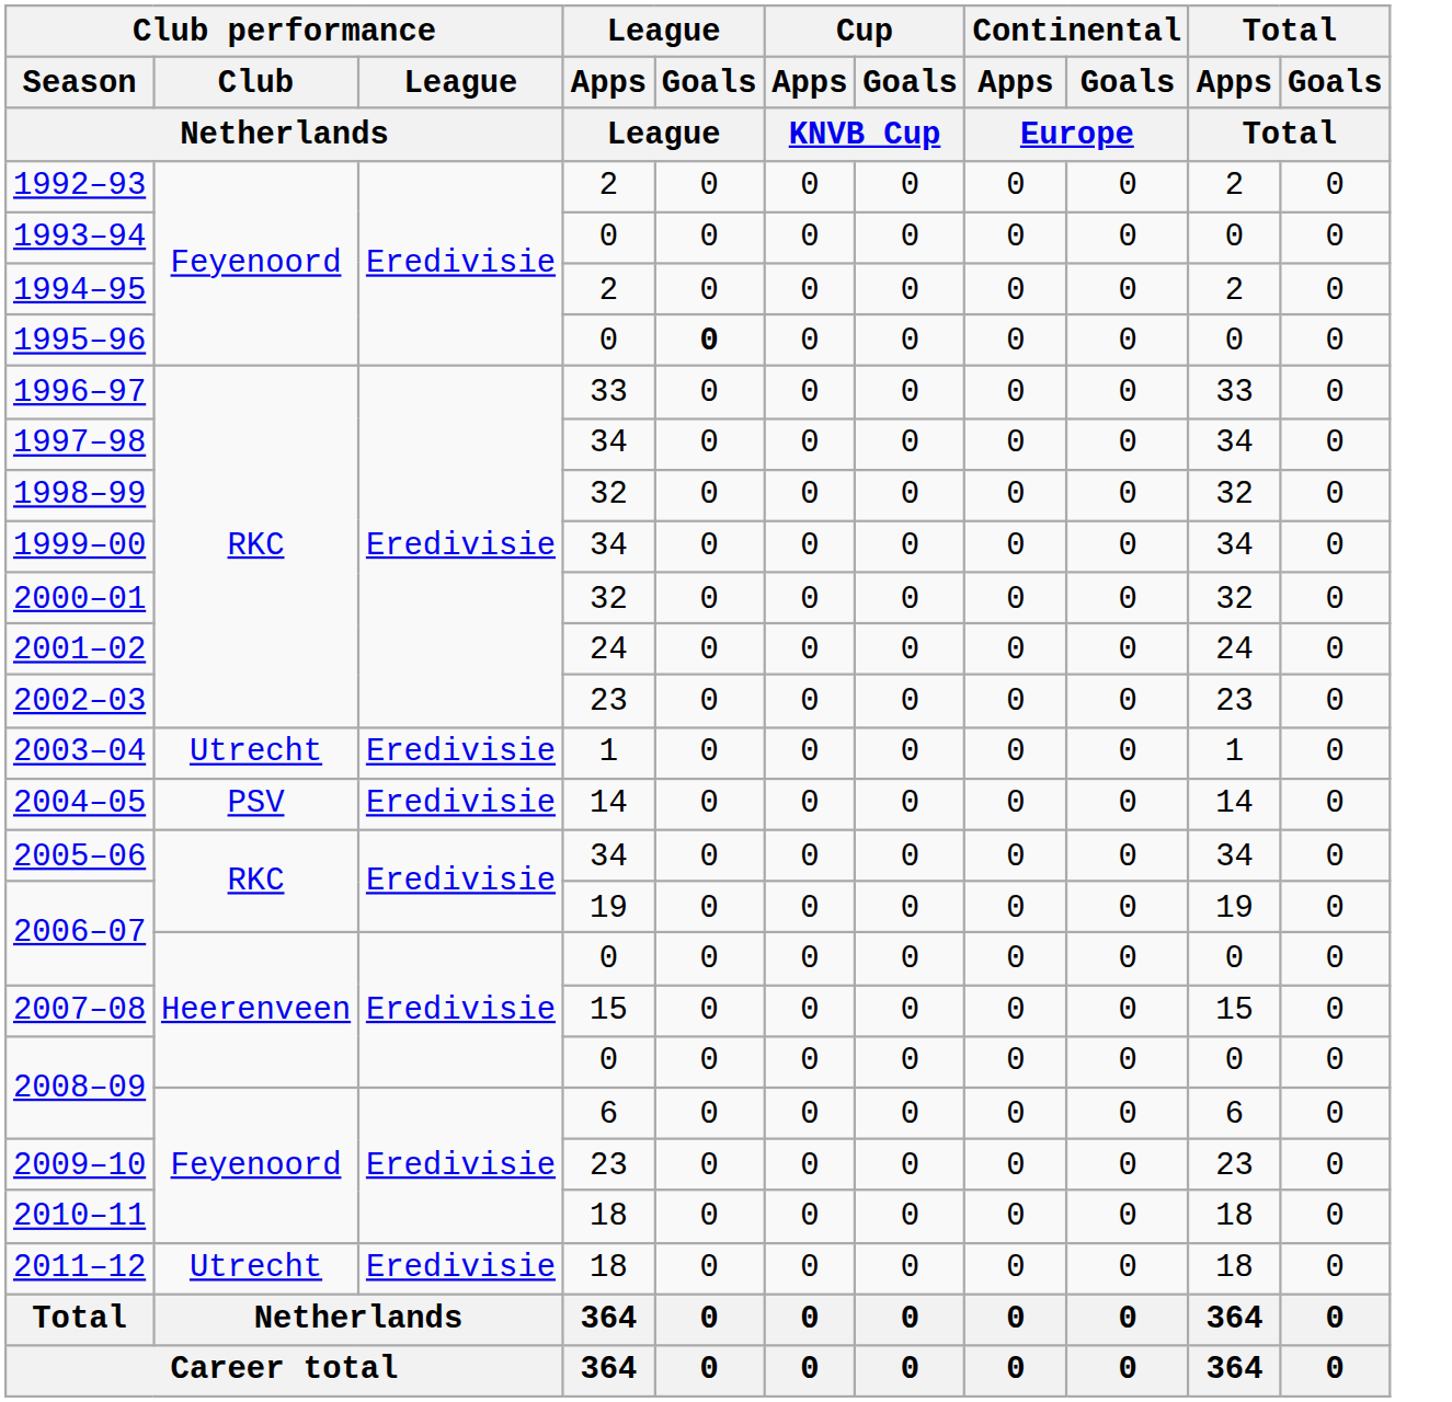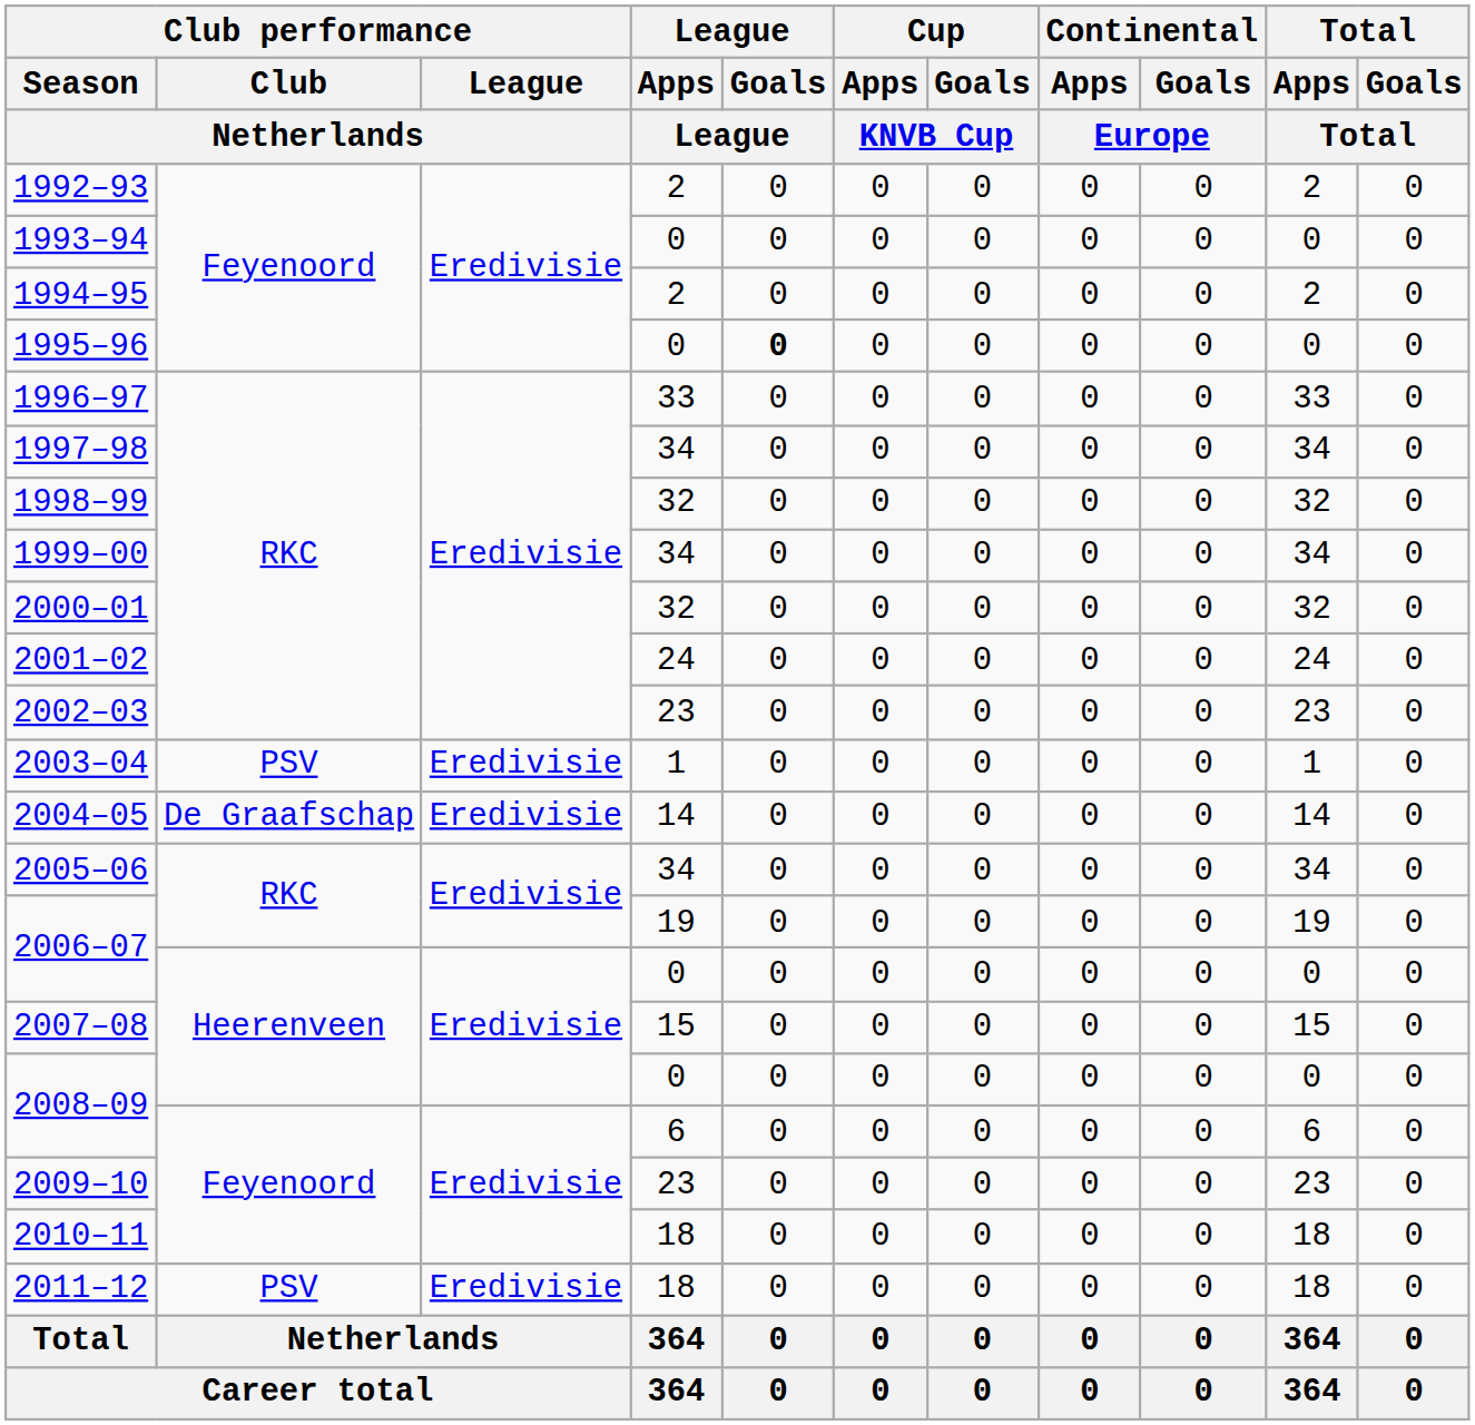2003–04 | Club performance / Club / Netherlands: Utrecht -> PSV
2004–05 | Club performance / Club / Netherlands: PSV -> De Graafschap
2011–12 | Club performance / Club / Netherlands: Utrecht -> PSV
